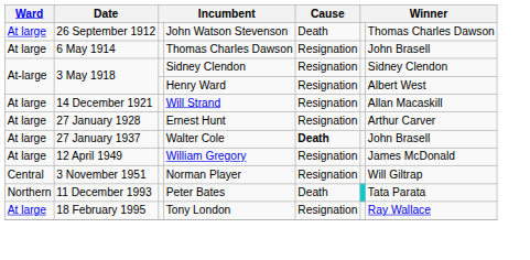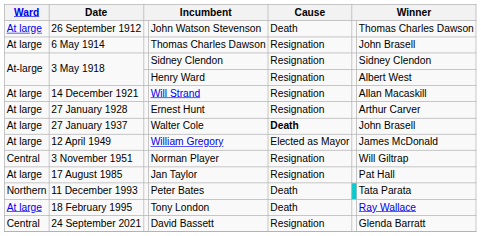William Gregory | Cause: Resignation -> Elected as Mayor
+ row: At large | 17 August 1985 | Jan Taylor | Resignation | Pat Hall
Tony London | Cause: Resignation -> Death
+ row: Central | 24 September 2021 | David Bassett | Resignation | Glenda Barratt
